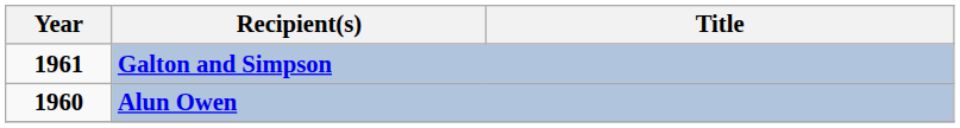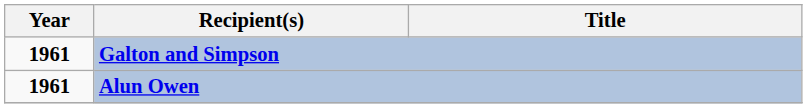Alun Owen | Year: 1960 -> 1961
